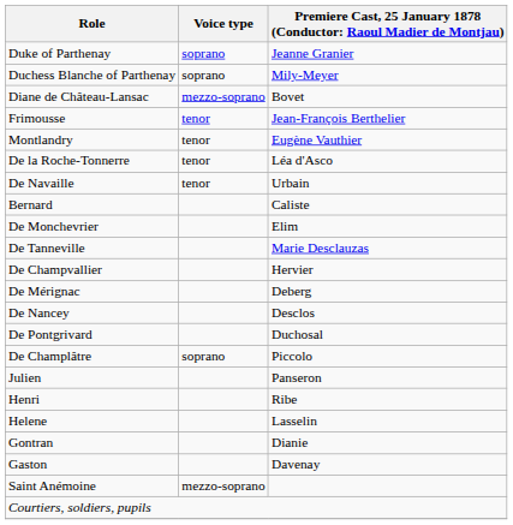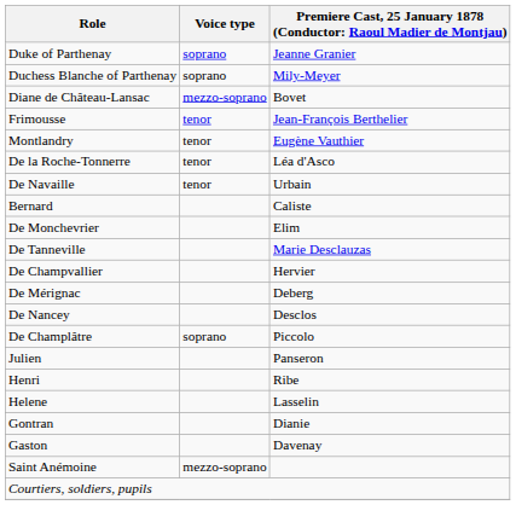- row: De Pontgrivard | Duchosal
